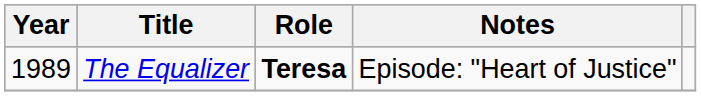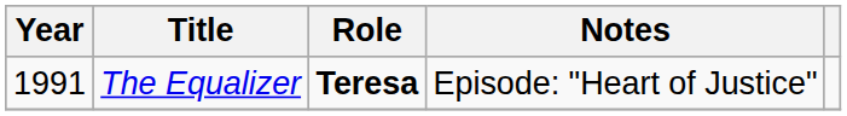The Equalizer | Year: 1989 -> 1991
